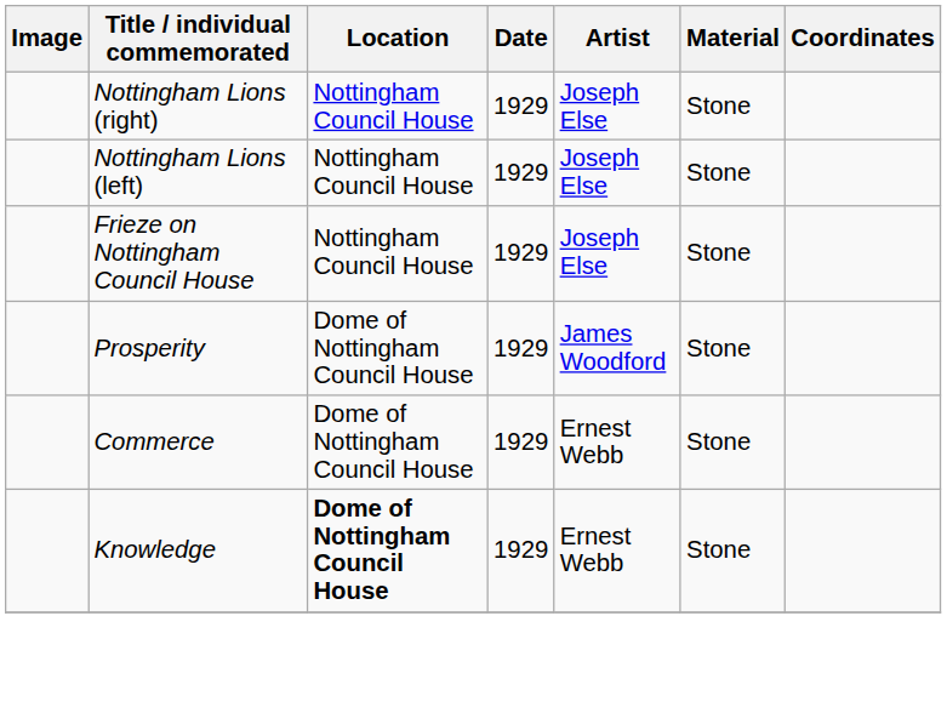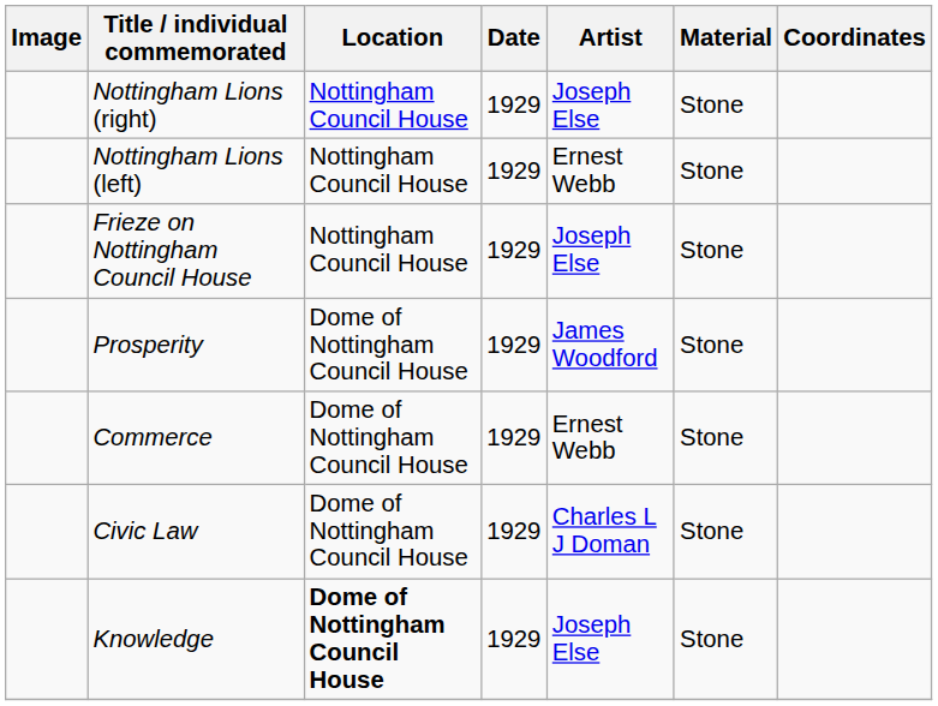Nottingham Lions (left) | Artist: Joseph Else -> Ernest Webb
+ row: Civic Law | Dome of Nottingham Council House | 1929 | Charles L J Doman | Stone
Knowledge | Artist: Ernest Webb -> Joseph Else
